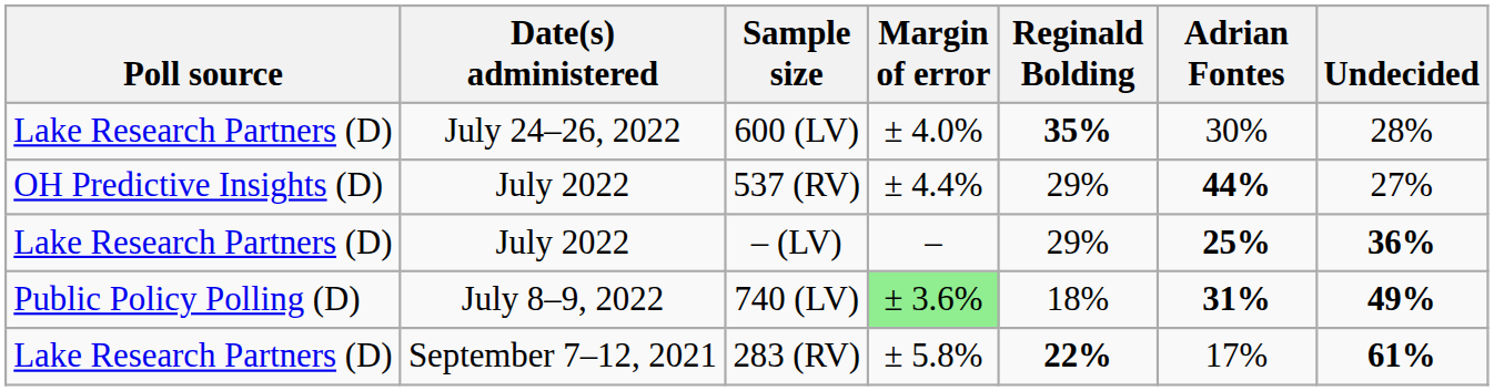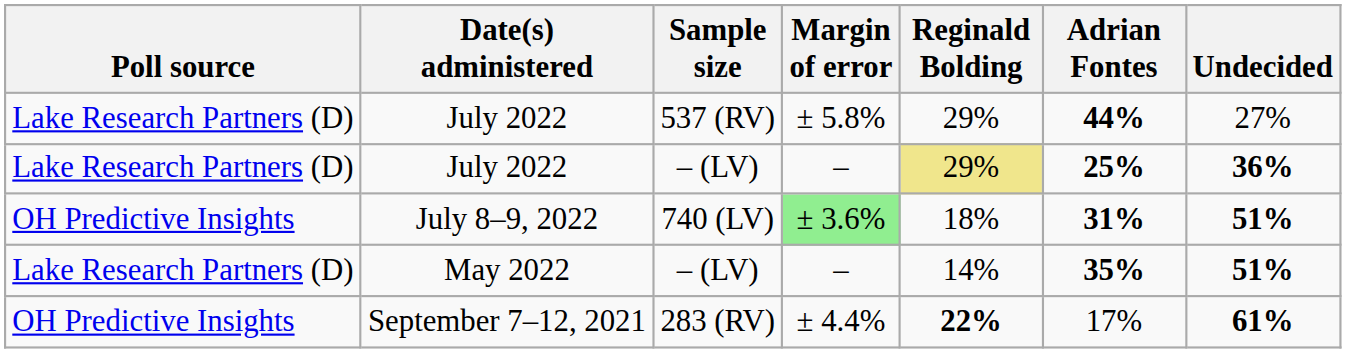- row: Lake Research Partners (D) | July 24–26, 2022 | 600 (LV) | ± 4.0% | 35% | 30% | 28%
July 2022 / 537 (RV) | Poll source: OH Predictive Insights (D) -> Lake Research Partners (D)
July 2022 / 537 (RV) | Margin of error: ± 4.4% -> ± 5.8%
July 2022 / – (LV) | Reginald Bolding: no background -> khaki background
July 8–9, 2022 | Poll source: Public Policy Polling (D) -> OH Predictive Insights
July 8–9, 2022 | Undecided: 49% -> 51%
+ row: Lake Research Partners (D) | May 2022 | – (LV) | – | 14% | 35% | 51%
September 7–12, 2021 | Poll source: Lake Research Partners (D) -> OH Predictive Insights
September 7–12, 2021 | Margin of error: ± 5.8% -> ± 4.4%
